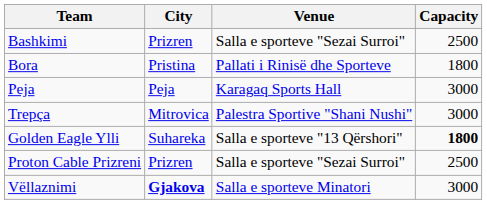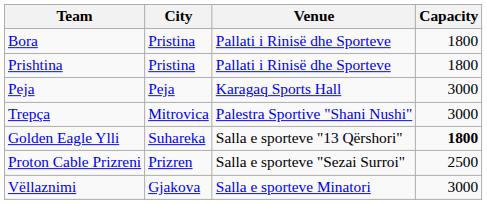- row: Bashkimi | Prizren | Salla e sporteve "Sezai Surroi" | 2500
+ row: Prishtina | Pristina | Pallati i Rinisë dhe Sporteve | 1800
Vëllaznimi | City: bold -> normal
